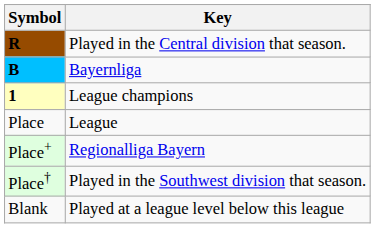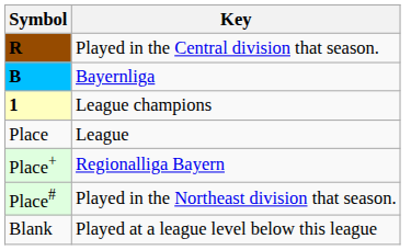+ row: Place# | Played in the Northeast division that season.
- row: Place† | Played in the Southwest division that season.
